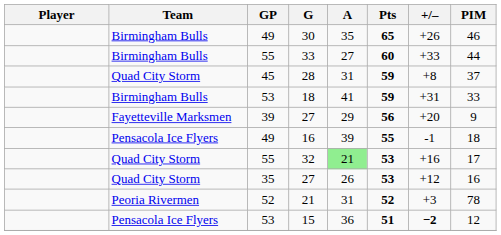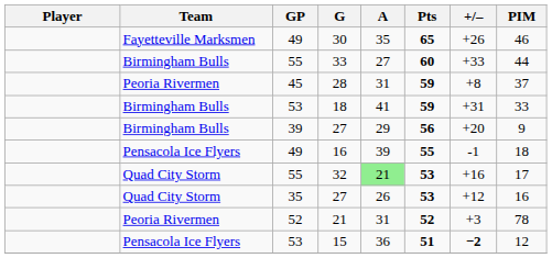30 | Team: Birmingham Bulls -> Fayetteville Marksmen
28 | Team: Quad City Storm -> Peoria Rivermen
39 / 27 | Team: Fayetteville Marksmen -> Birmingham Bulls
